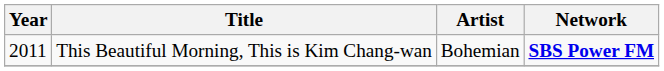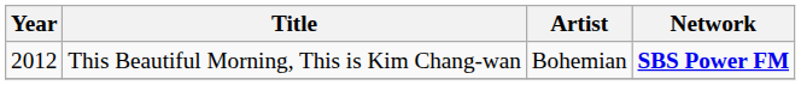This Beautiful Morning, This is Kim Chang-wan | Year: 2011 -> 2012
